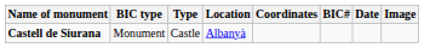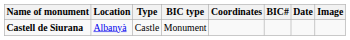columns swapped: BIC type <-> Location
